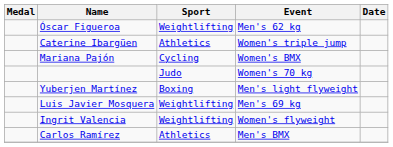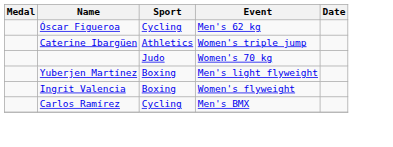Óscar Figueroa | Sport: Weightlifting -> Cycling
- row: Mariana Pajón | Cycling | Women's BMX
- row: Luis Javier Mosquera | Weightlifting | Men's 69 kg
Ingrit Valencia | Sport: Weightlifting -> Boxing
Carlos Ramírez | Sport: Athletics -> Cycling
